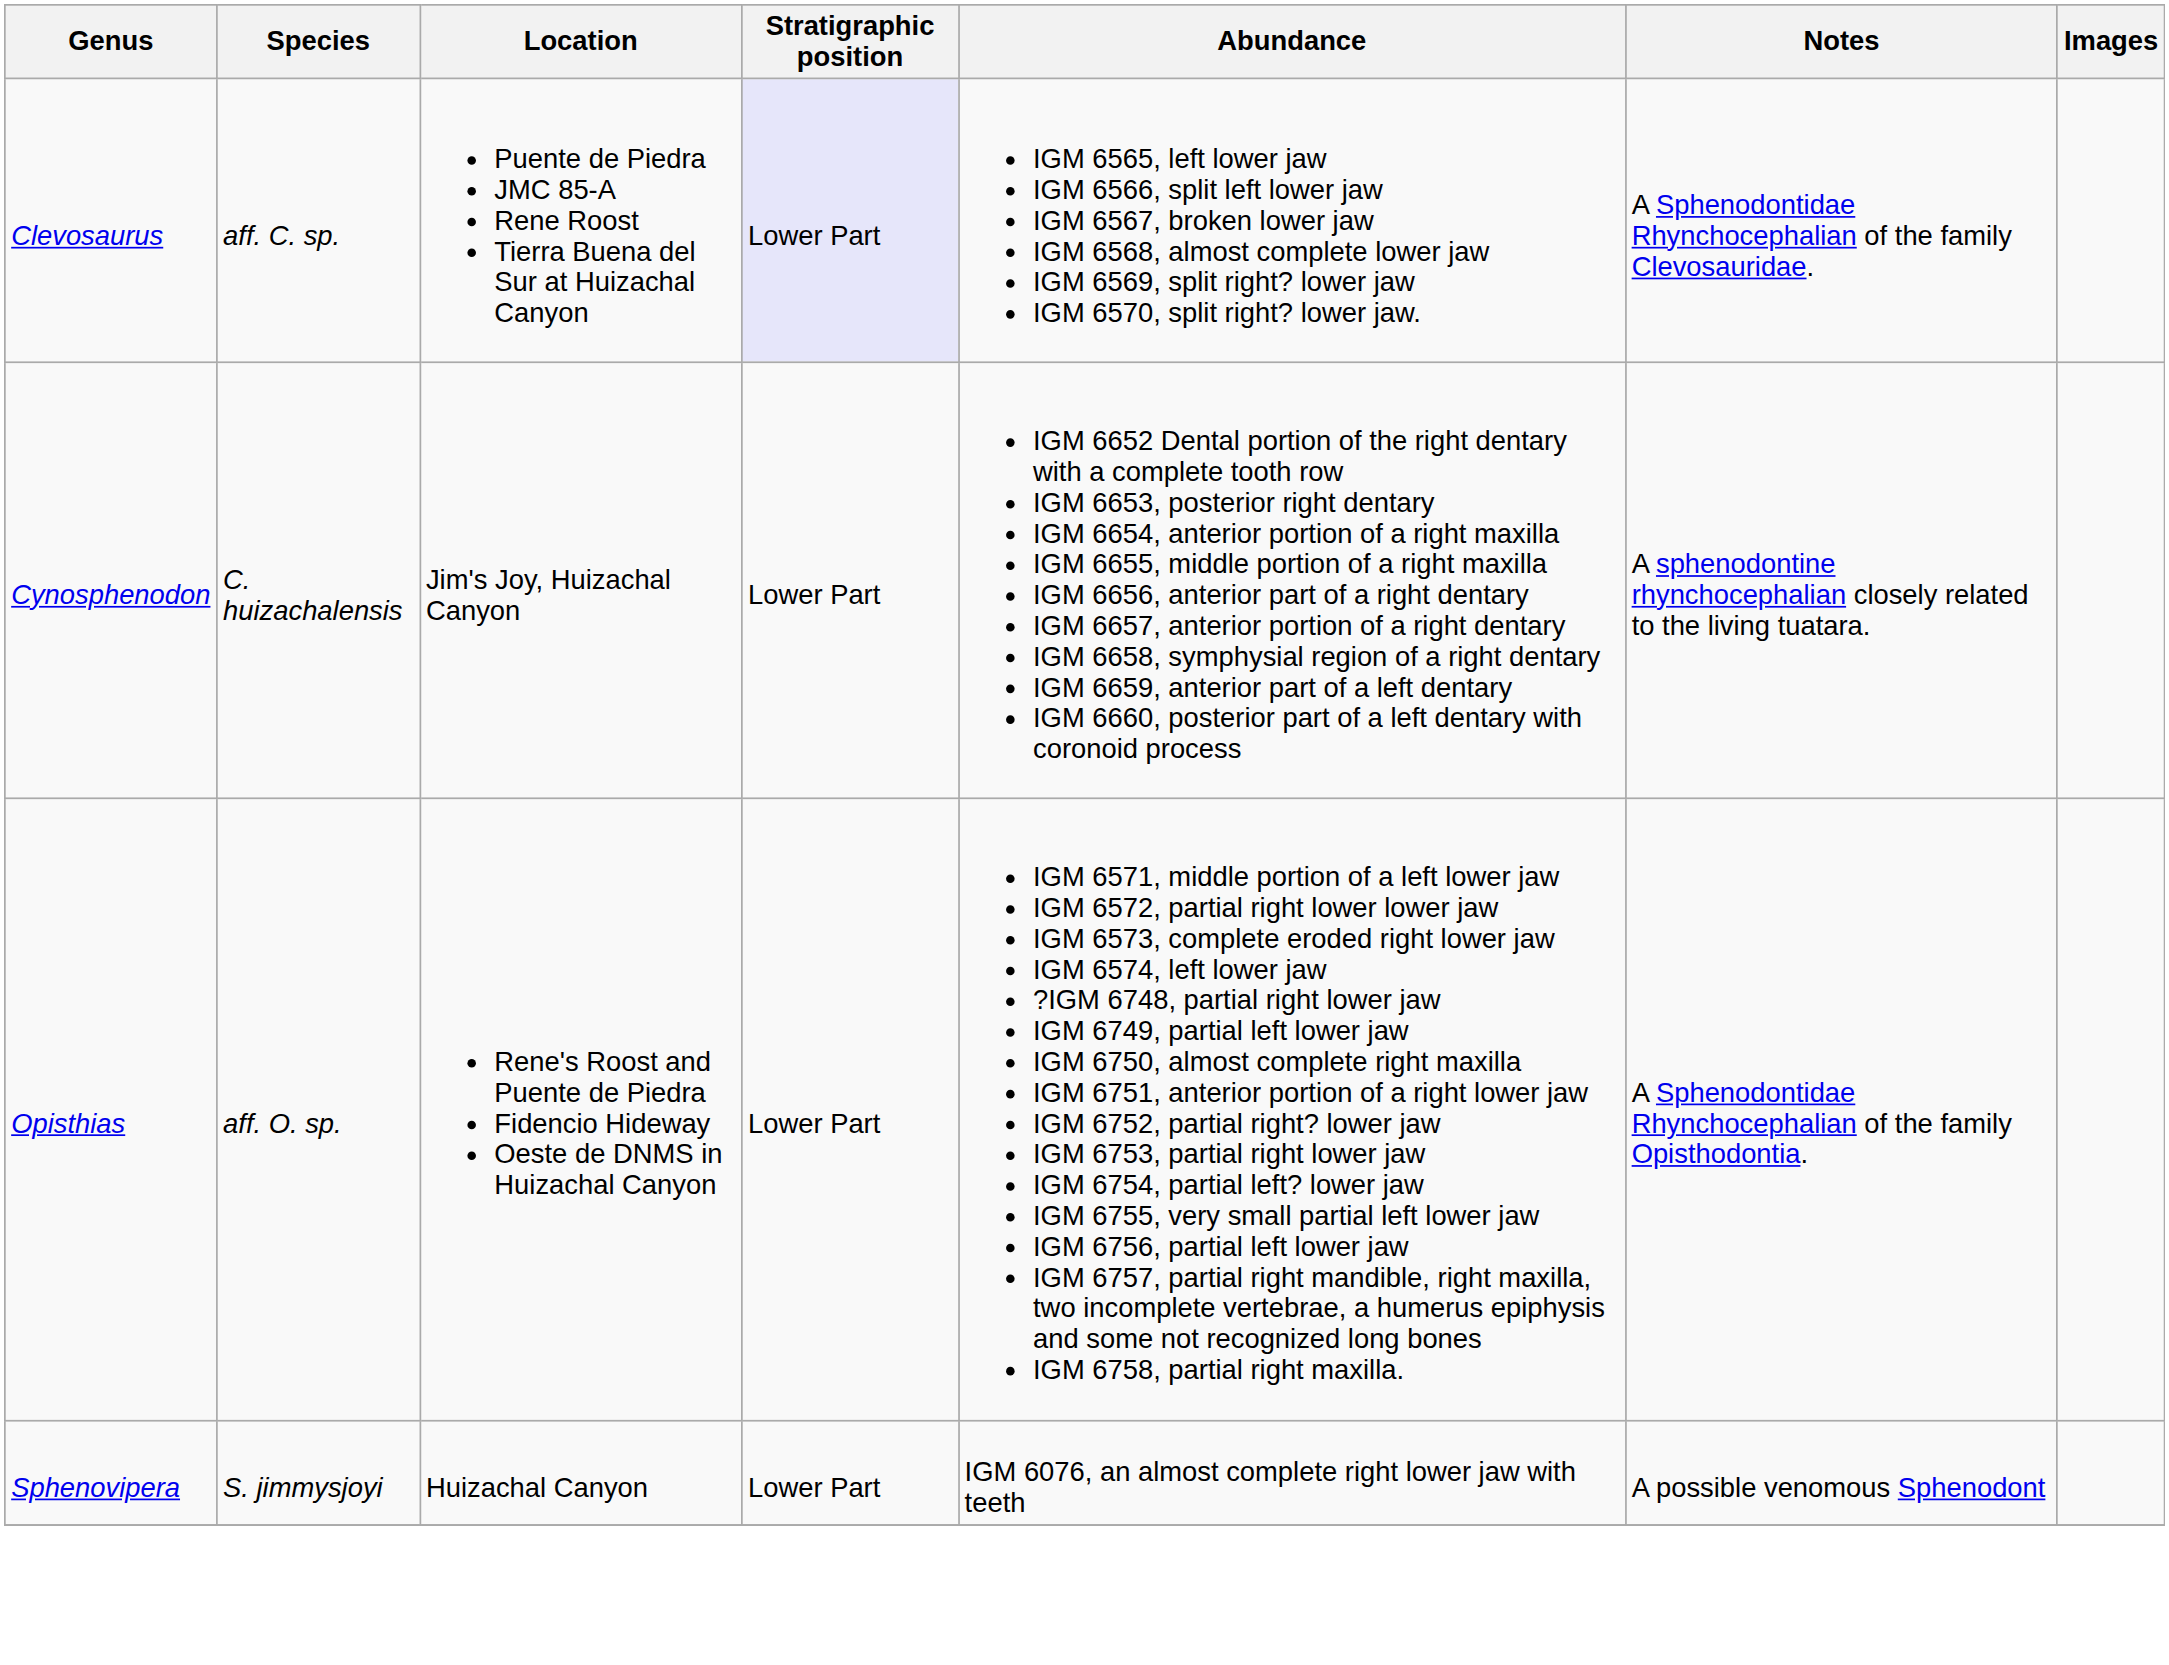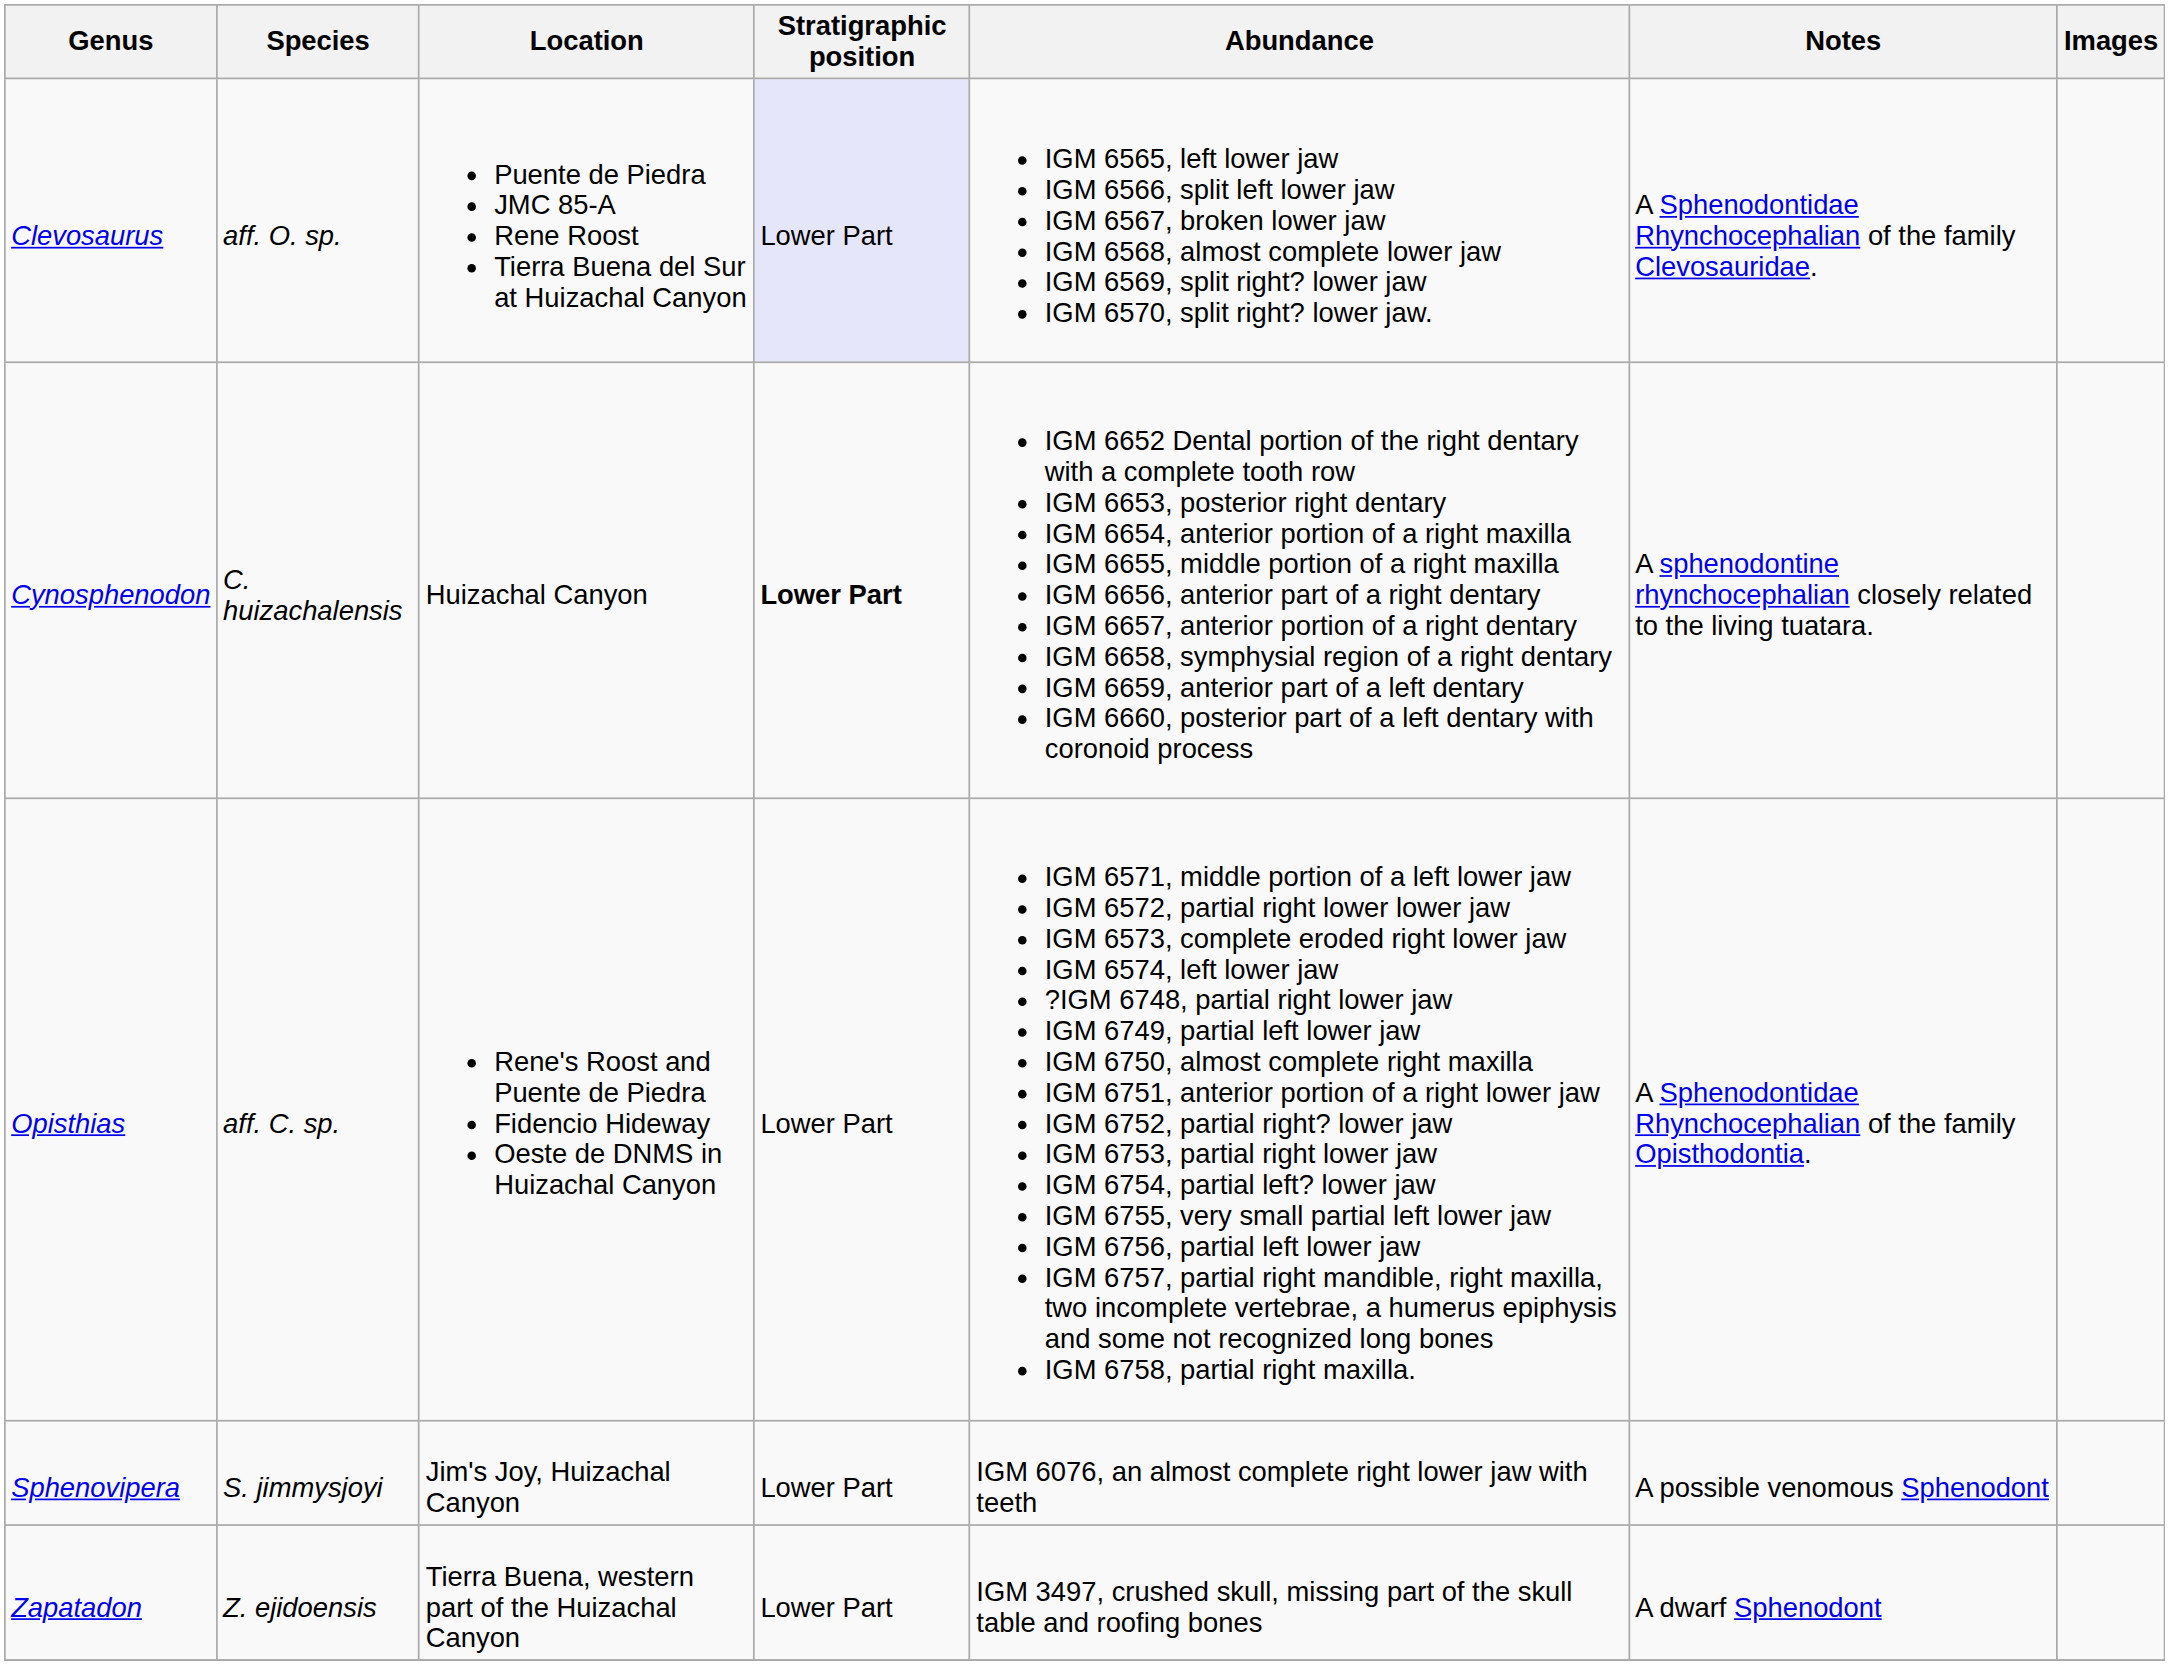Clevosaurus | Species: aff. C. sp. -> aff. O. sp.
Cynosphenodon | Location: Jim's Joy, Huizachal Canyon -> Huizachal Canyon
Cynosphenodon | Stratigraphic position: normal -> bold
Opisthias | Species: aff. O. sp. -> aff. C. sp.
Sphenovipera | Location: Huizachal Canyon -> Jim's Joy, Huizachal Canyon
+ row: Zapatadon | Z. ejidoensis | Tierra Buena, western part of the Huizachal Canyon | Lower Part | IGM 3497, crushed skull, missing part of the skull table and roofing bones | A dwarf Sphenodont
